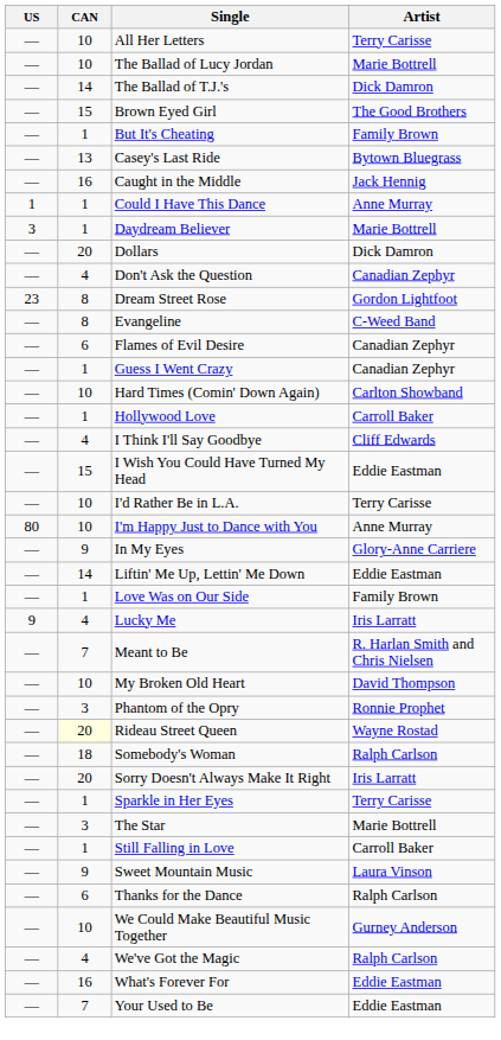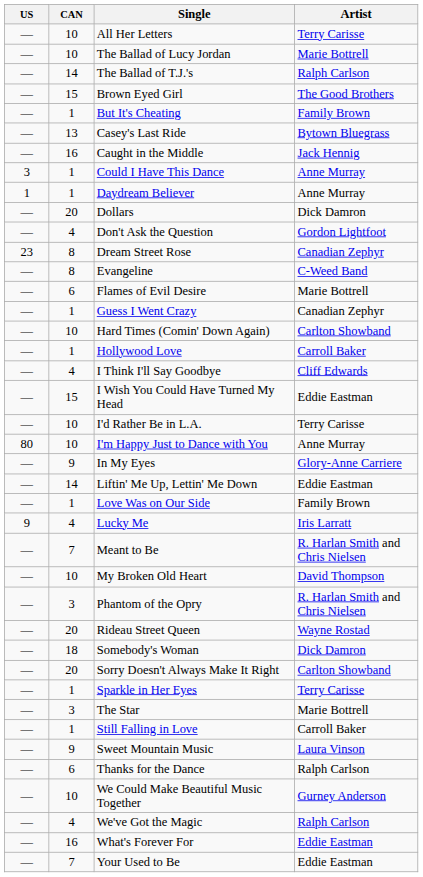The Ballad of T.J.'s | Artist: Dick Damron -> Ralph Carlson
Could I Have This Dance | US: 1 -> 3
Daydream Believer | US: 3 -> 1
Daydream Believer | Artist: Marie Bottrell -> Anne Murray
Don't Ask the Question | Artist: Canadian Zephyr -> Gordon Lightfoot
Dream Street Rose | Artist: Gordon Lightfoot -> Canadian Zephyr
Flames of Evil Desire | Artist: Canadian Zephyr -> Marie Bottrell
Phantom of the Opry | Artist: Ronnie Prophet -> R. Harlan Smith and Chris Nielsen
Rideau Street Queen | CAN: lightyellow background -> no background
Somebody's Woman | Artist: Ralph Carlson -> Dick Damron
Sorry Doesn't Always Make It Right | Artist: Iris Larratt -> Carlton Showband
